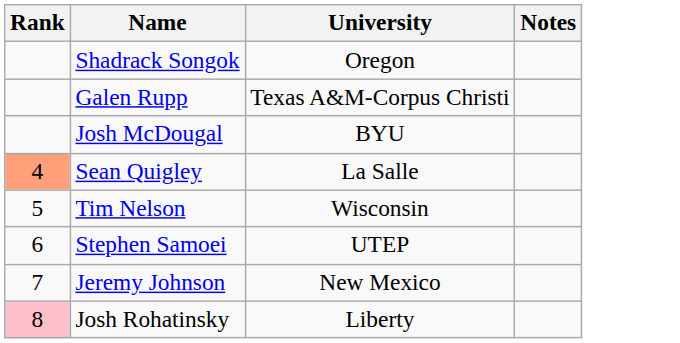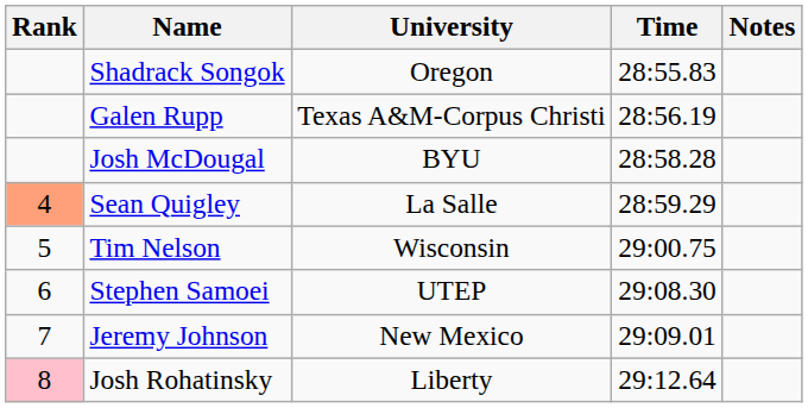+ column: Time | 28:55.83 | 28:56.19 | 28:58.28 | 28:59.29 | 29:00.75 | 29:08.30 | 29:09.01 | 29:12.64
